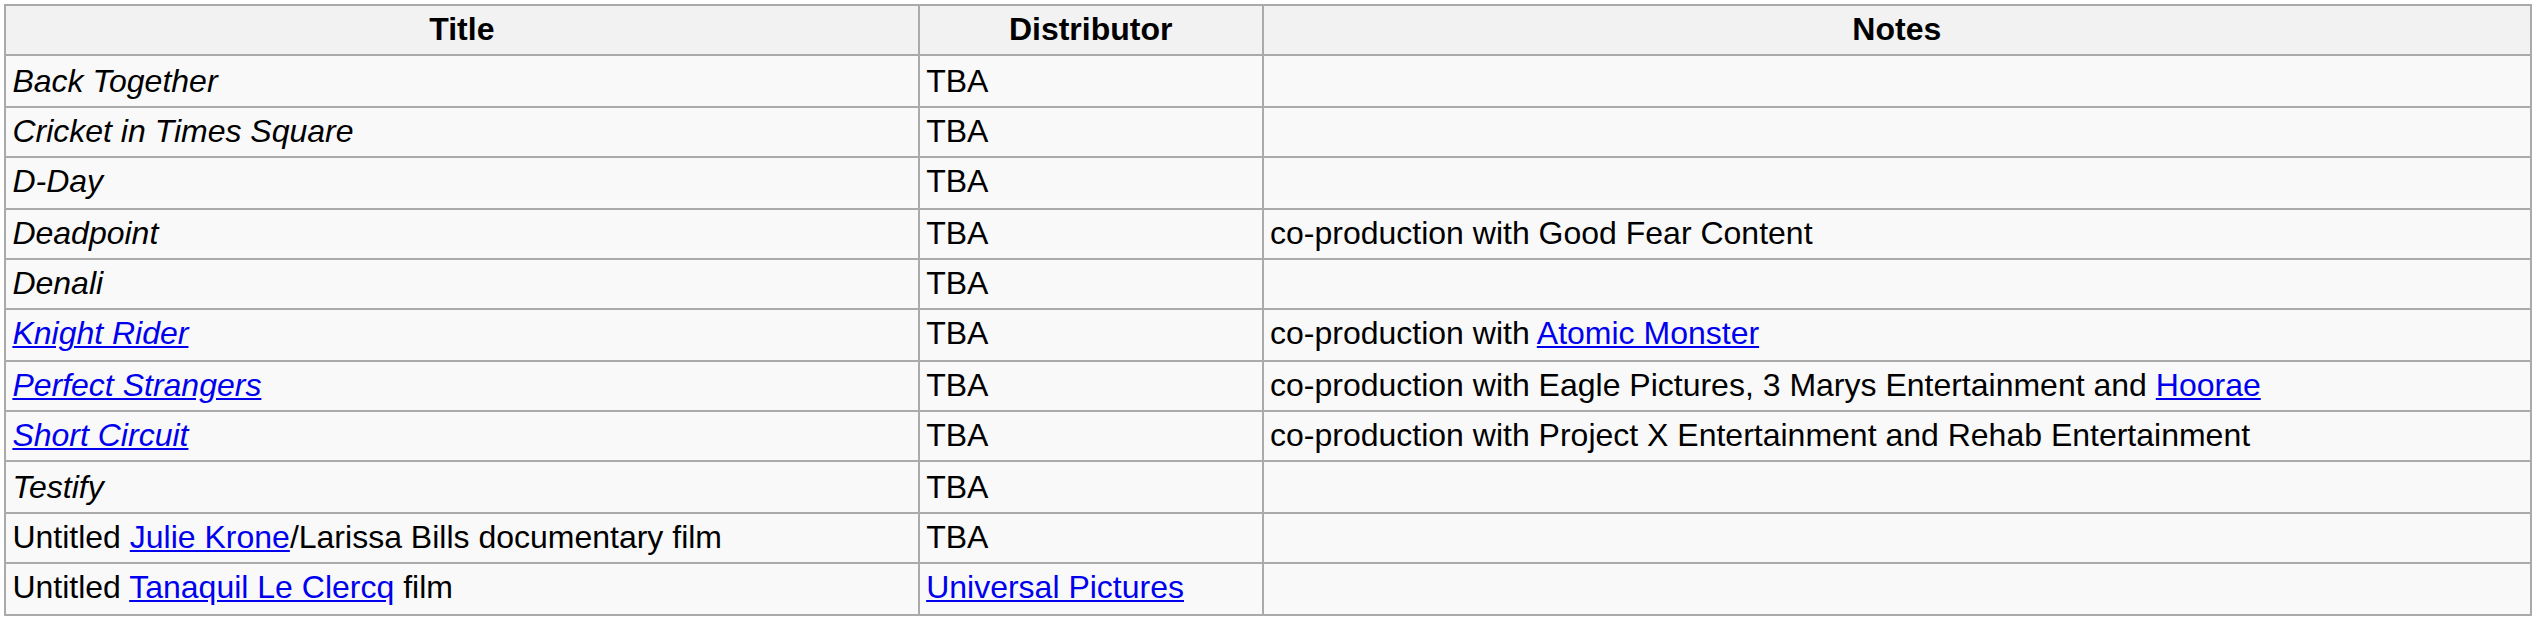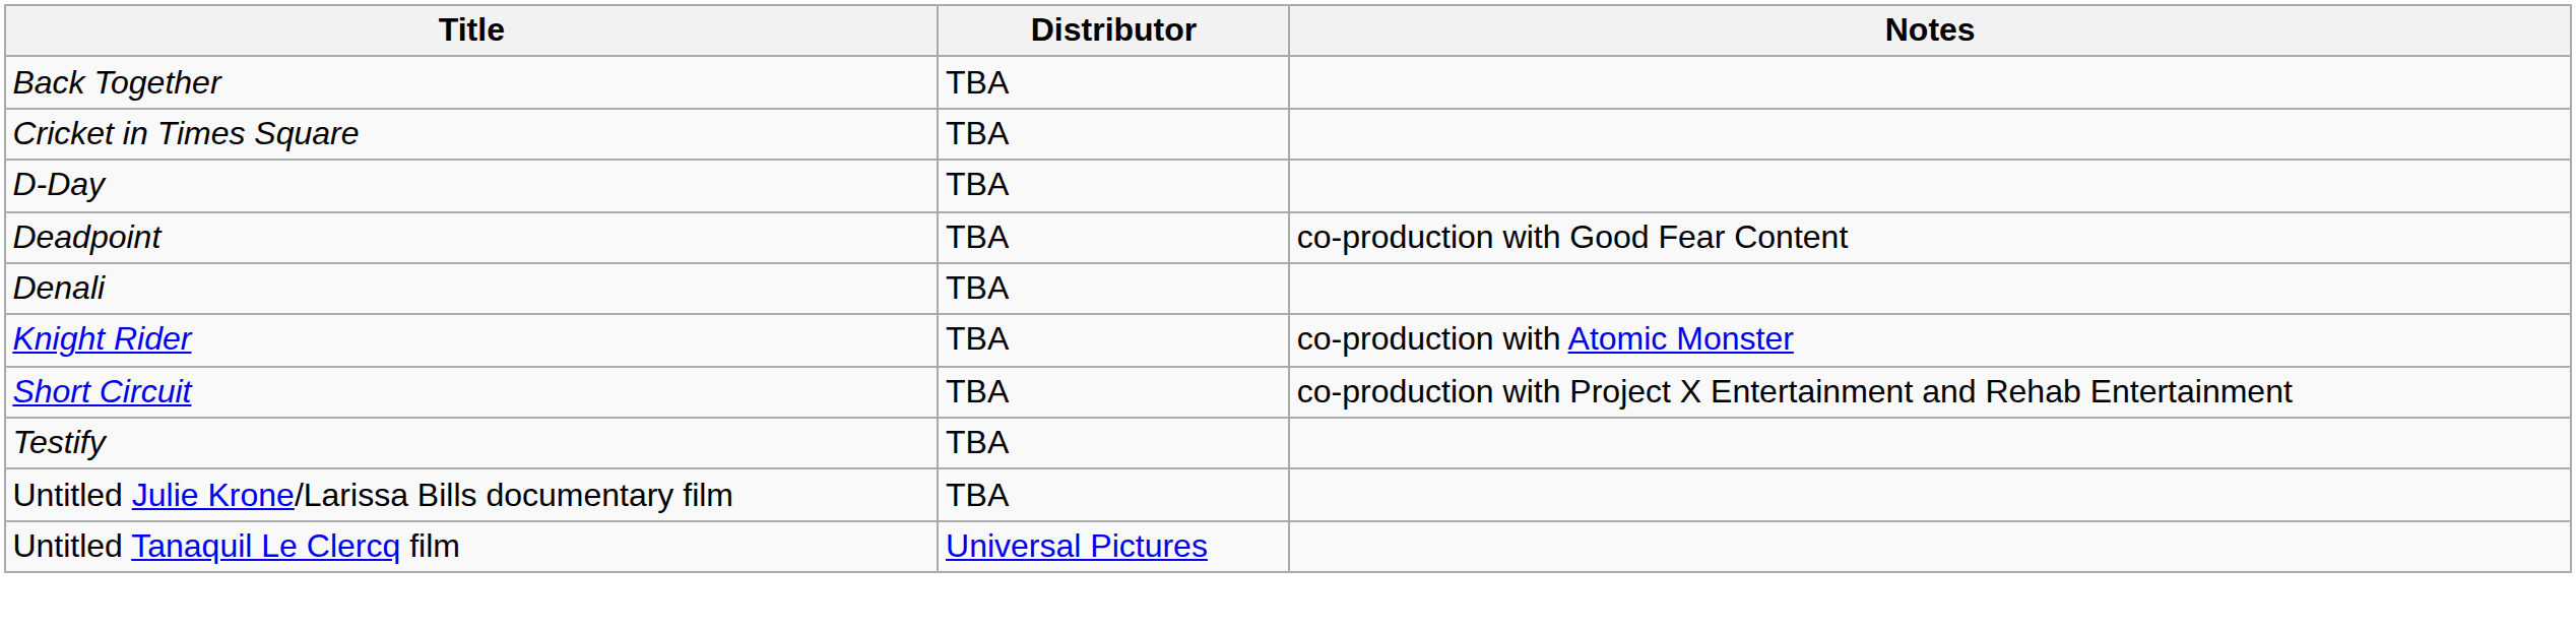- row: Perfect Strangers | TBA | co-production with Eagle Pictures, 3 Marys Entertainment and Hoorae
